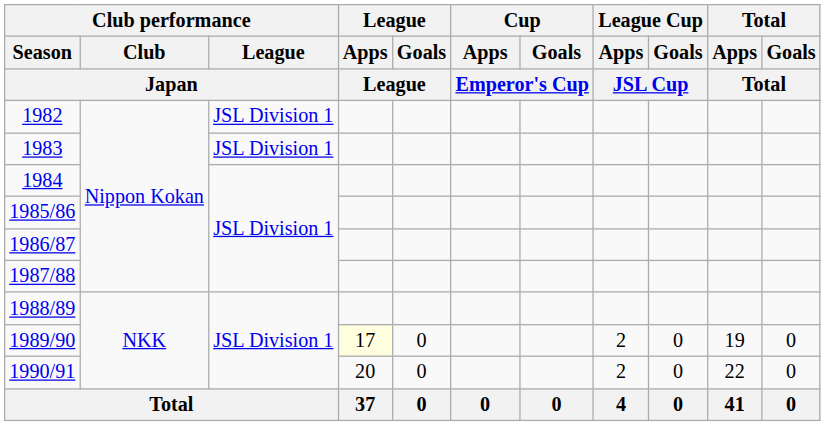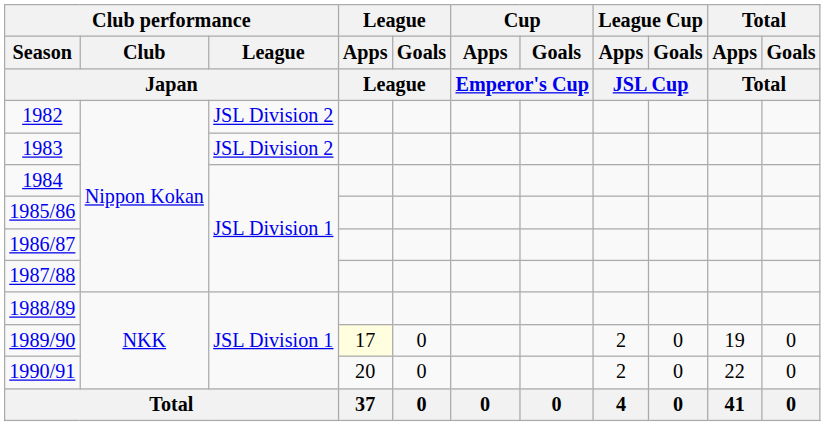1982 | Club performance / League / Japan: JSL Division 1 -> JSL Division 2
1983 | Club performance / League / Japan: JSL Division 1 -> JSL Division 2
